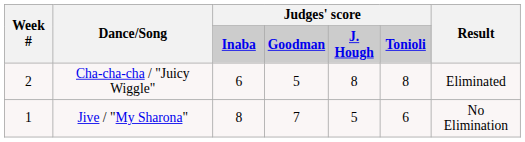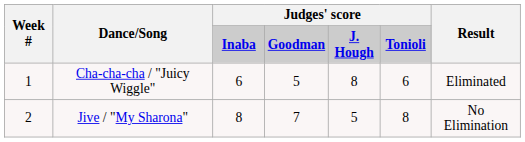Cha-cha-cha / "Juicy Wiggle" | Week #: 2 -> 1
Cha-cha-cha / "Juicy Wiggle" | column 6: 8 -> 6
Jive / "My Sharona" | Week #: 1 -> 2
Jive / "My Sharona" | column 6: 6 -> 8
